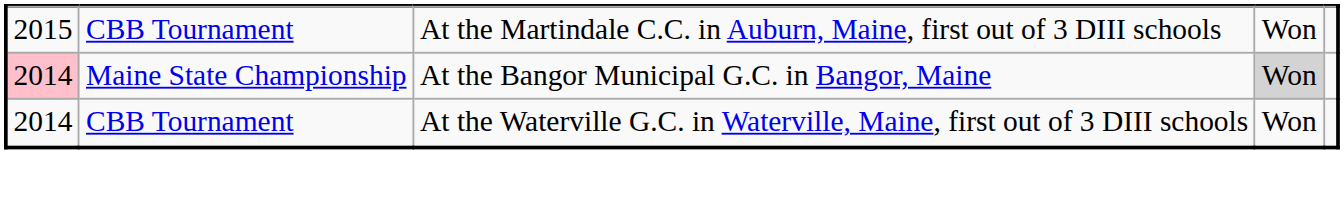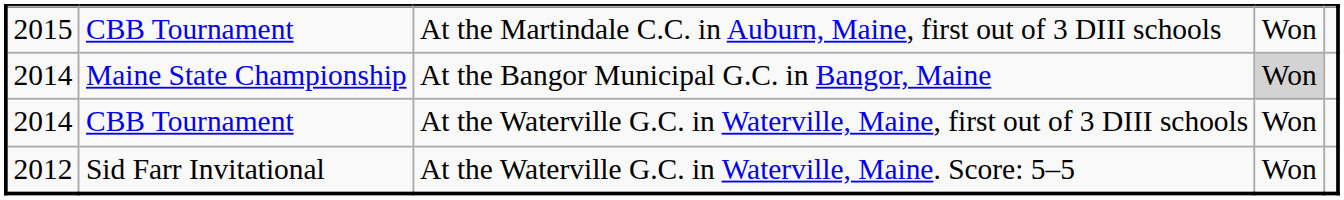At the Bangor Municipal G.C. in Bangor, Maine | column 1: pink background -> no background
+ row: 2012 | Sid Farr Invitational | At the Waterville G.C. in Waterville, Maine. Score: 5–5 | Won
